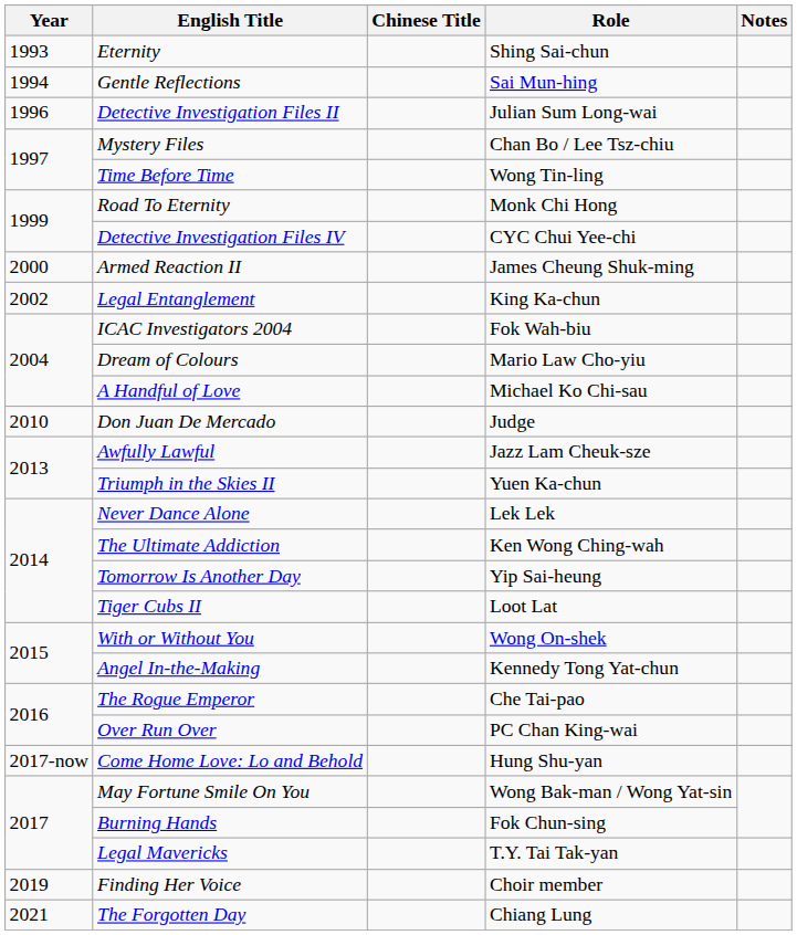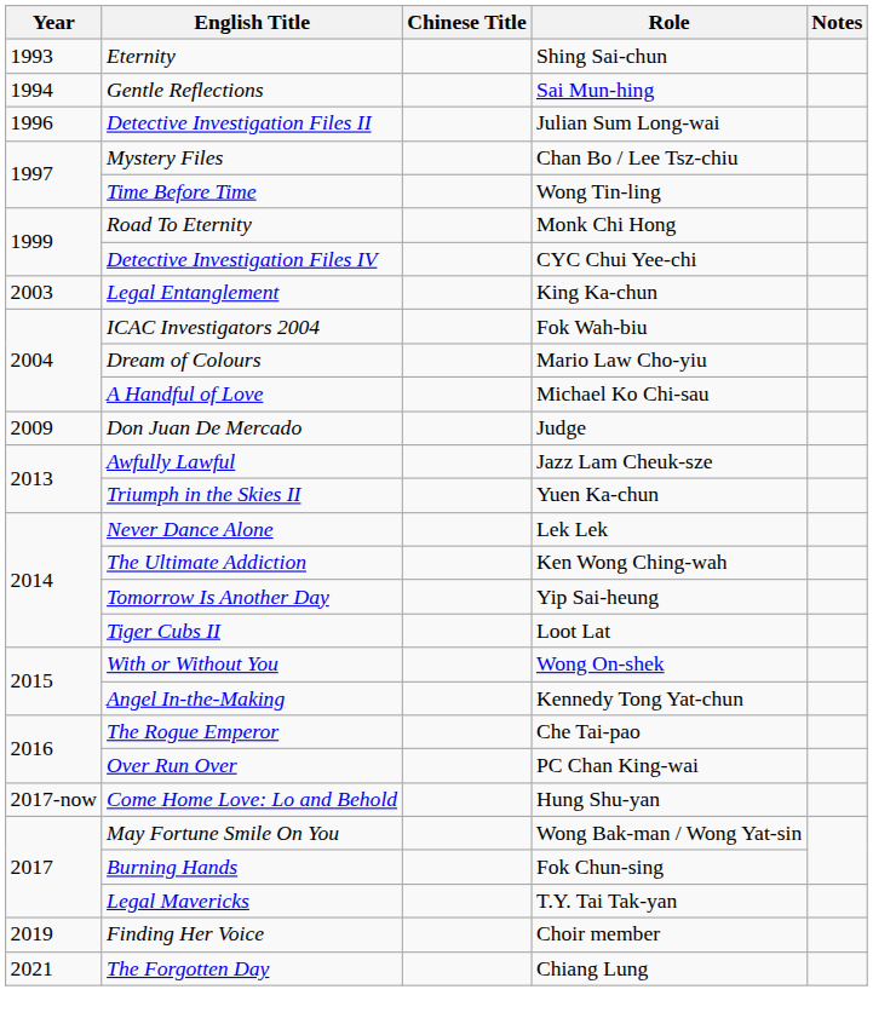- row: 2000 | Armed Reaction II | James Cheung Shuk-ming
Legal Entanglement | Year: 2002 -> 2003
Don Juan De Mercado | Year: 2010 -> 2009
